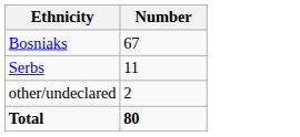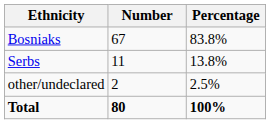+ column: Percentage | 83.8% | 13.8% | 2.5% | 100%
